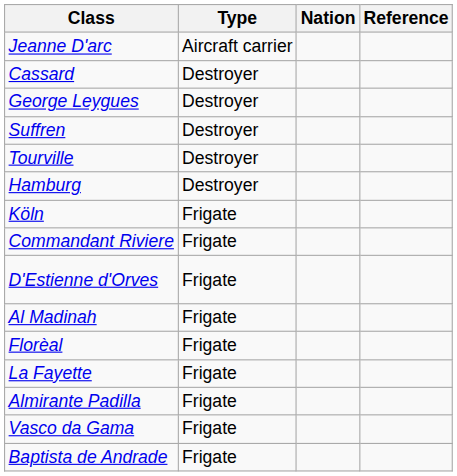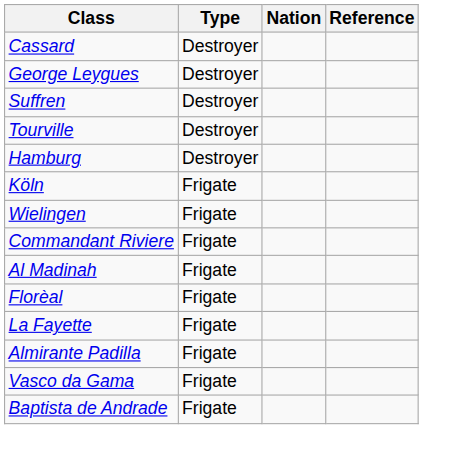- row: Jeanne D'arc | Aircraft carrier
+ row: Wielingen | Frigate
- row: D'Estienne d'Orves | Frigate
